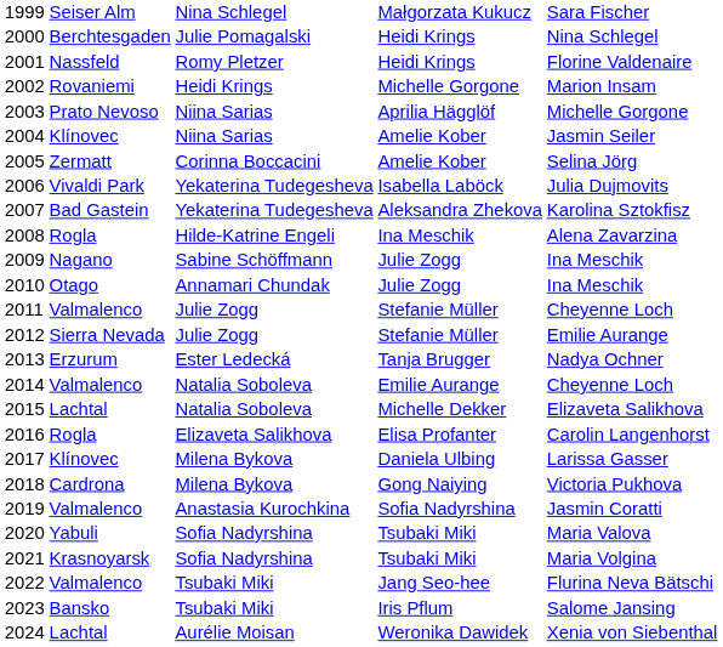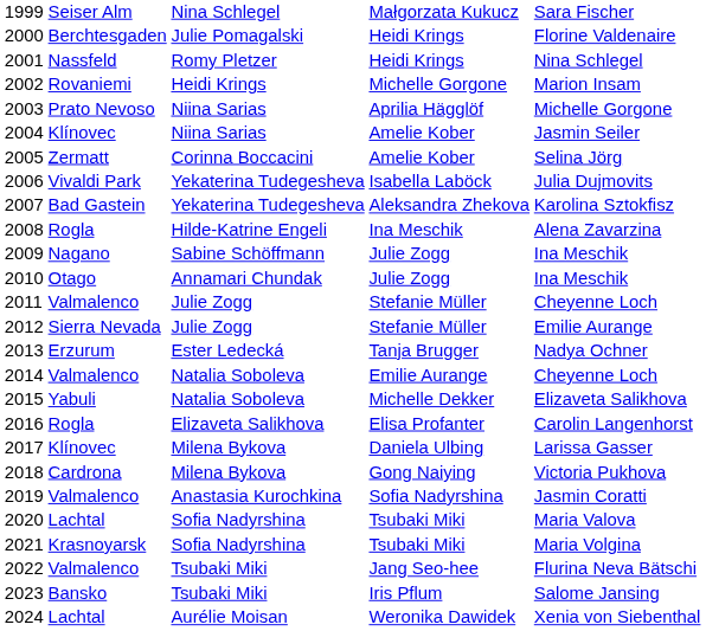2000 | column 5: Nina Schlegel -> Florine Valdenaire
2001 | column 5: Florine Valdenaire -> Nina Schlegel
2015 | column 2: Lachtal -> Yabuli
2020 | column 2: Yabuli -> Lachtal
